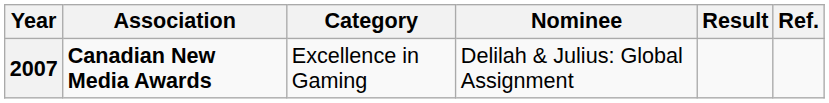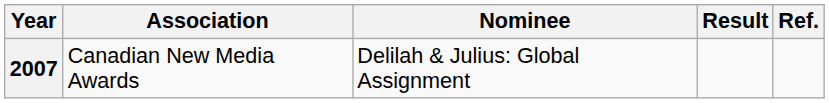- column: Category | Excellence in Gaming
2007 | Association: bold -> normal
